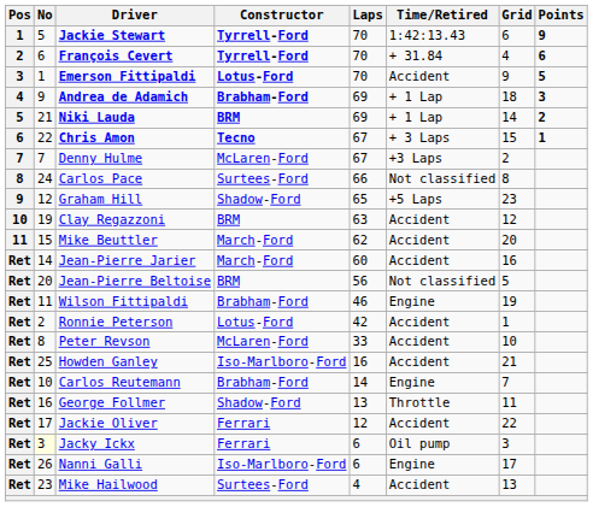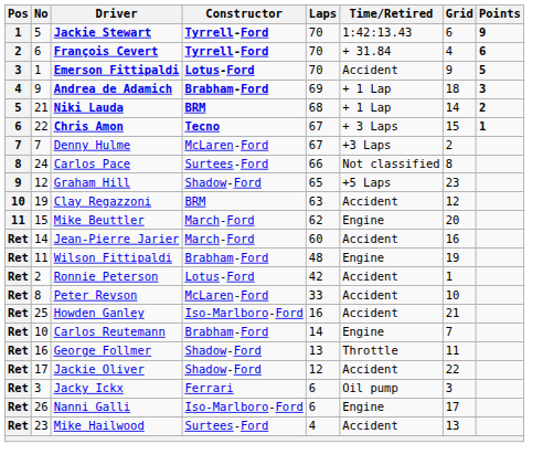Niki Lauda | Laps: 69 -> 68
Mike Beuttler | Time/Retired: Accident -> Engine
- row: Ret | 20 | Jean-Pierre Beltoise | BRM | 56 | Not classified | 5
Wilson Fittipaldi | Laps: 46 -> 48
Jackie Oliver | Constructor: Ferrari -> Shadow-Ford
Jacky Ickx | No: lightyellow background -> no background
